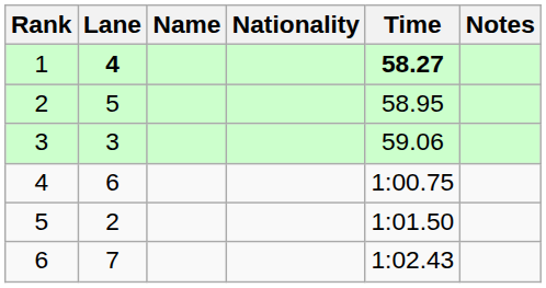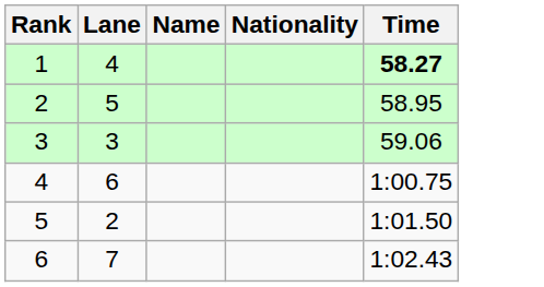- column: Notes
1 | Lane: bold -> normal
